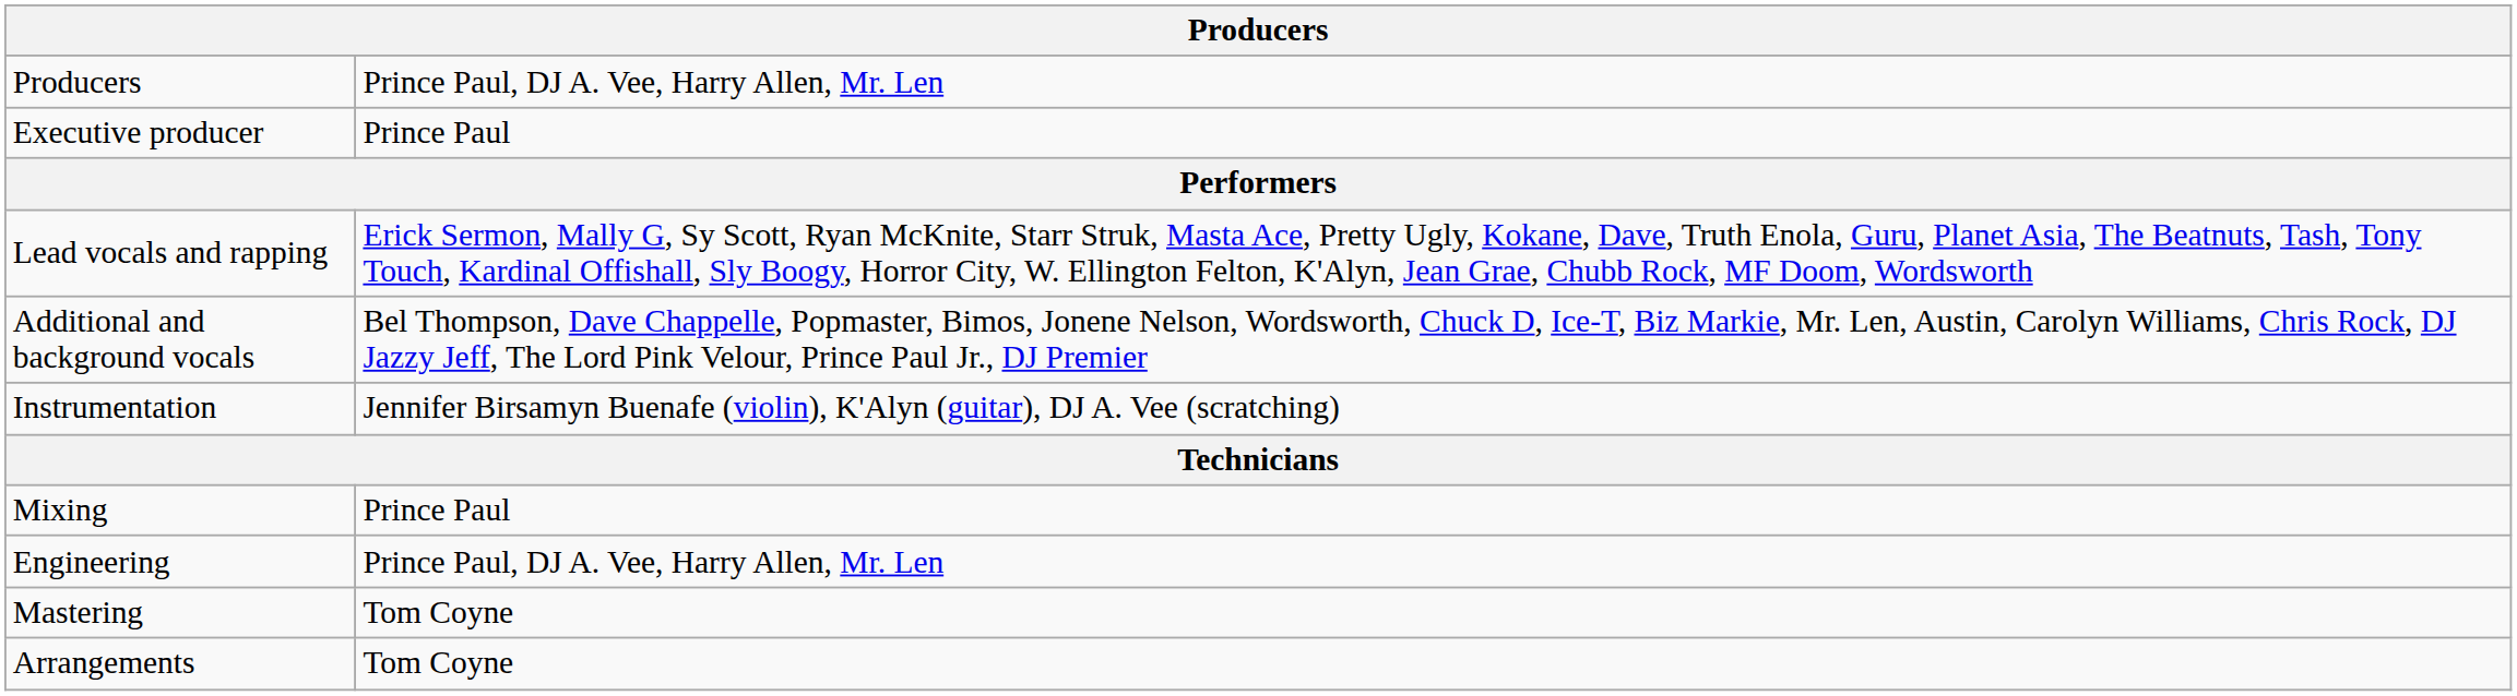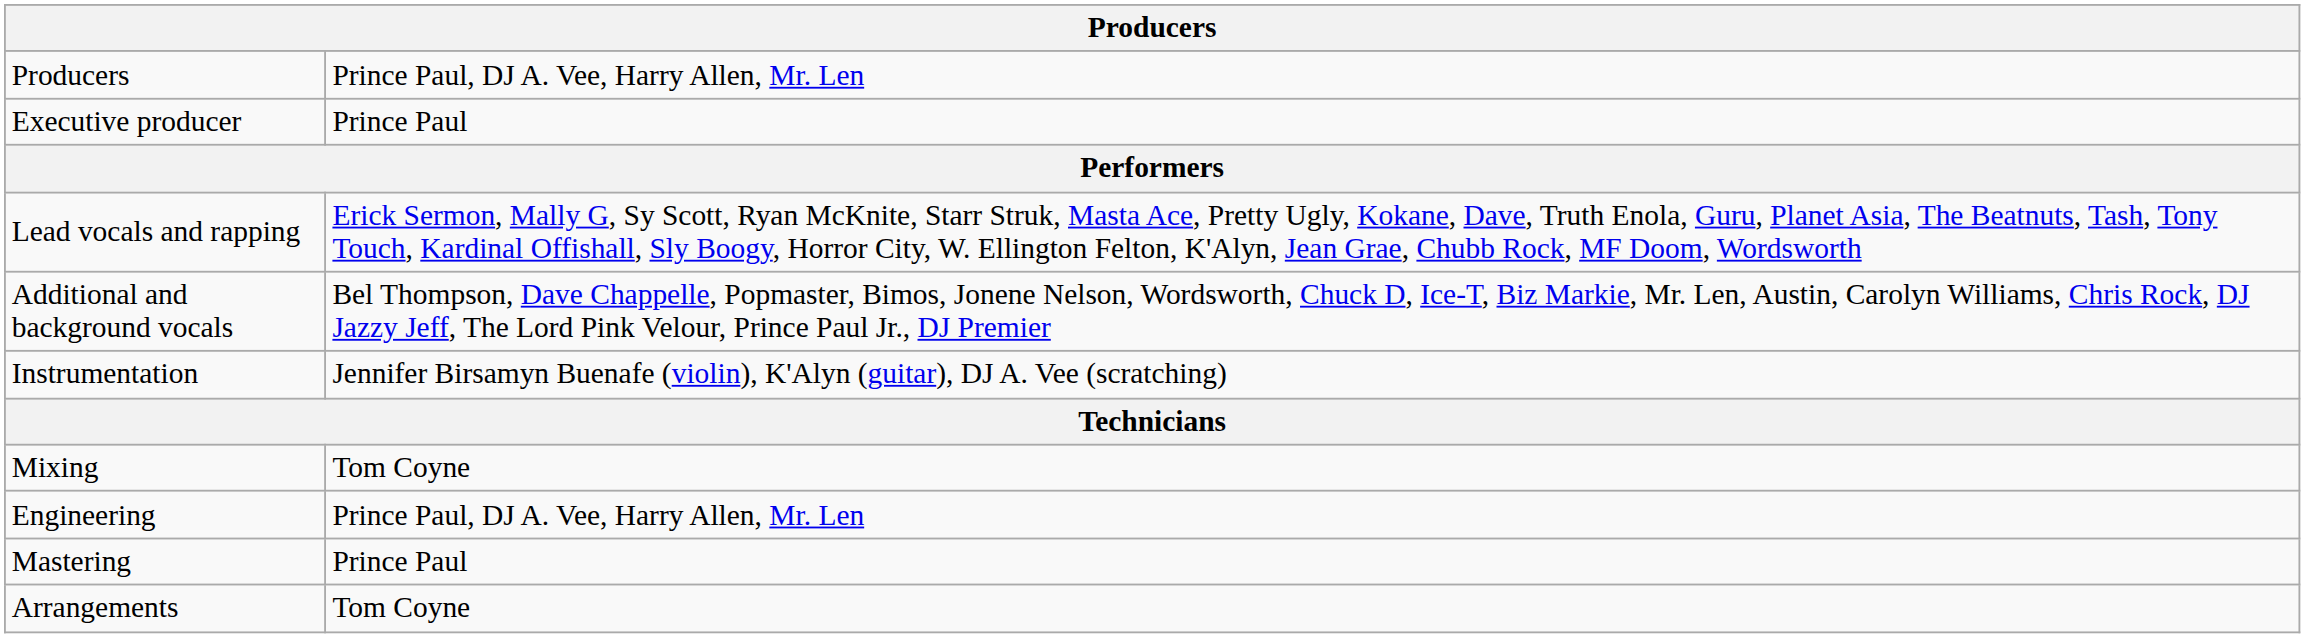Mixing | column 2: Prince Paul -> Tom Coyne
Mastering | column 2: Tom Coyne -> Prince Paul
